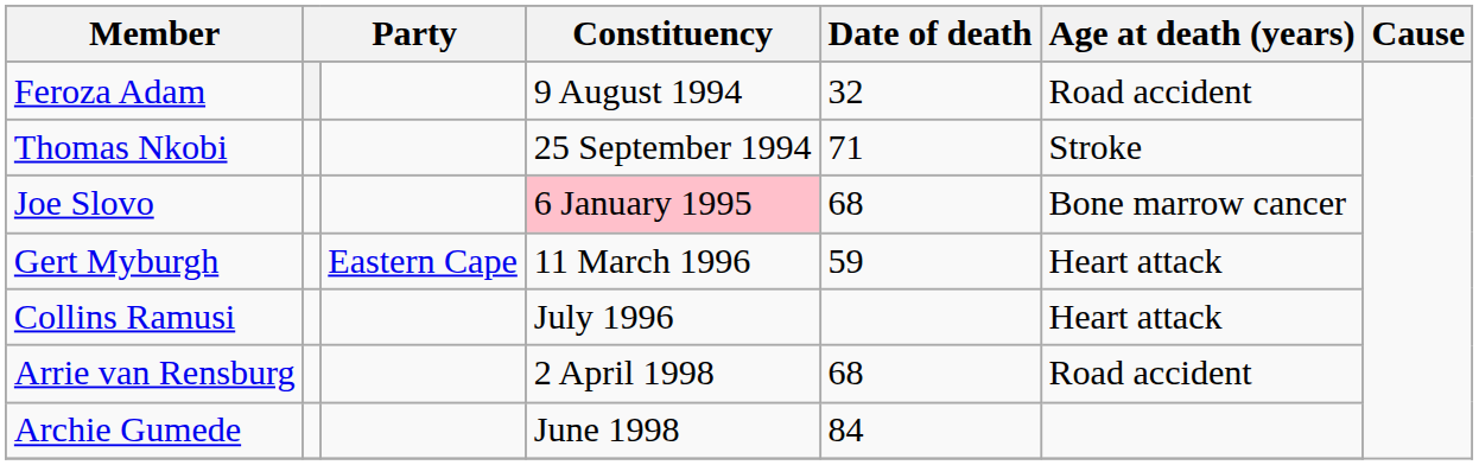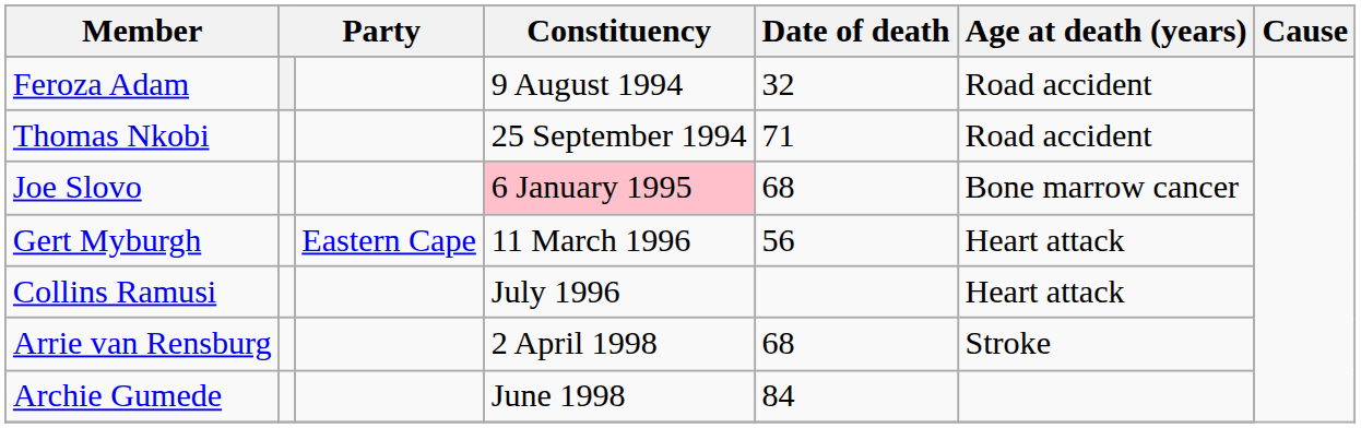Thomas Nkobi | Age at death (years): Stroke -> Road accident
Gert Myburgh | Date of death: 59 -> 56
Arrie van Rensburg | Age at death (years): Road accident -> Stroke
